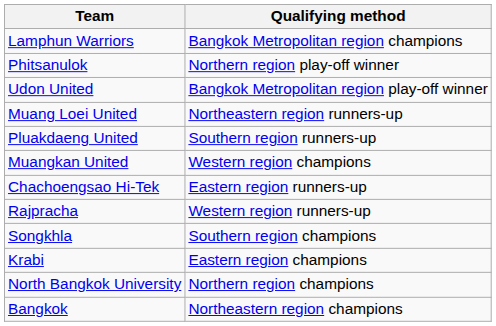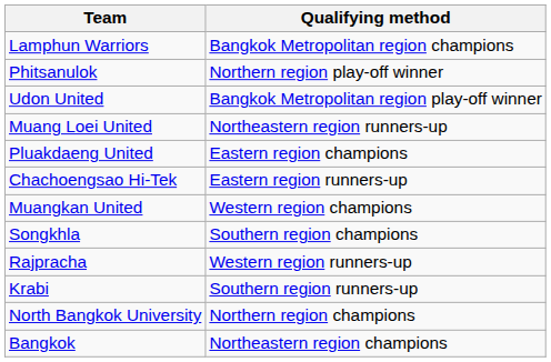Pluakdaeng United | Qualifying method: Southern region runners-up -> Eastern region champions
rows swapped: Chachoengsao Hi-Tek <-> Muangkan United
rows swapped: Rajpracha <-> Songkhla
Krabi | Qualifying method: Eastern region champions -> Southern region runners-up
